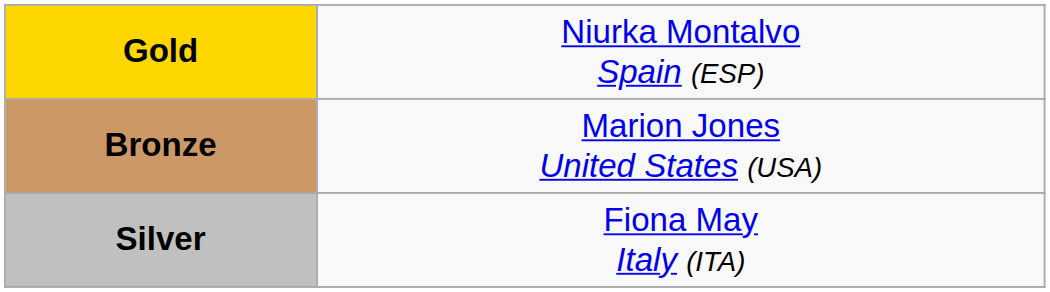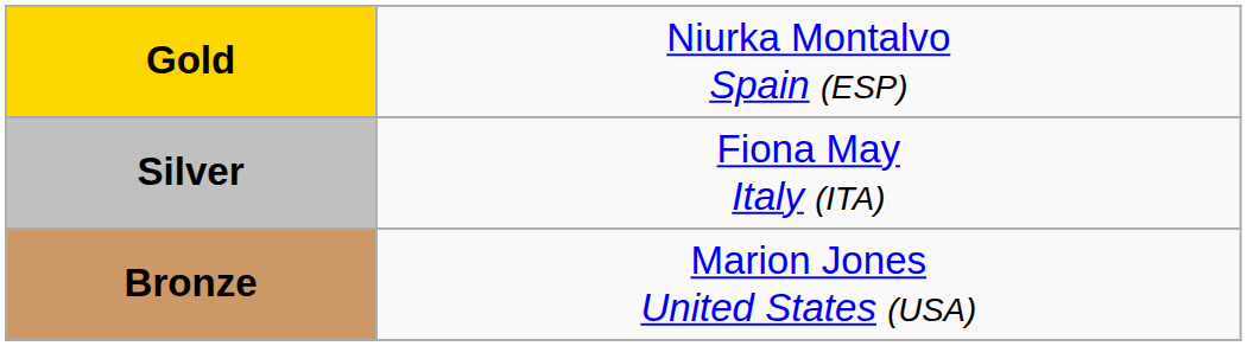rows swapped: Silver <-> Bronze
